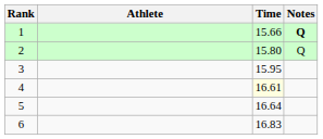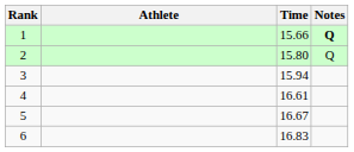3 | Time: 15.95 -> 15.94
4 | Time: lightyellow background -> no background
5 | Time: 16.64 -> 16.67
